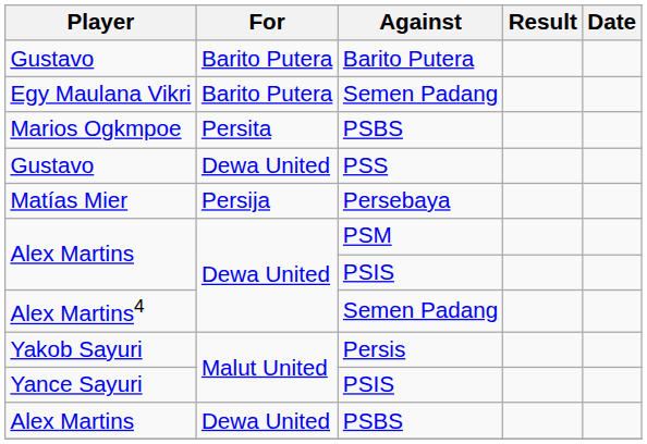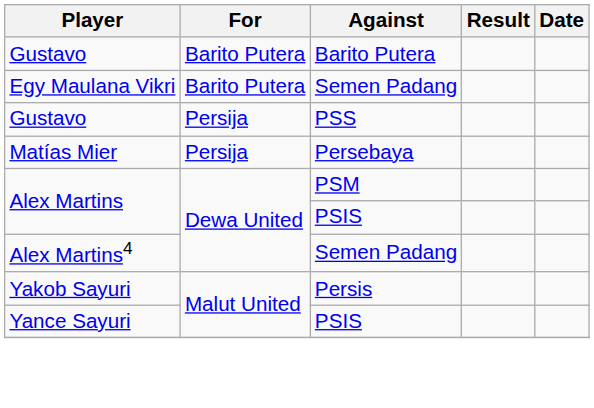- row: Marios Ogkmpoe | Persita | PSBS
Gustavo / PSS | For: Dewa United -> Persija
- row: Alex Martins | Dewa United | PSBS
